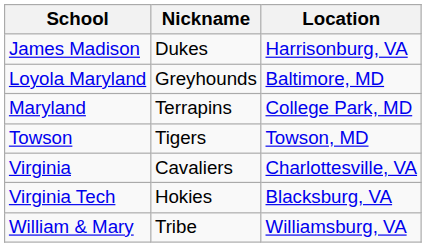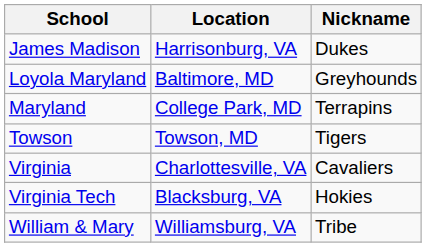columns swapped: Nickname <-> Location
